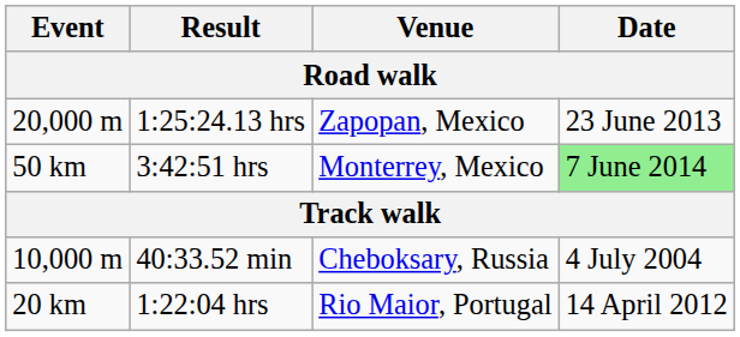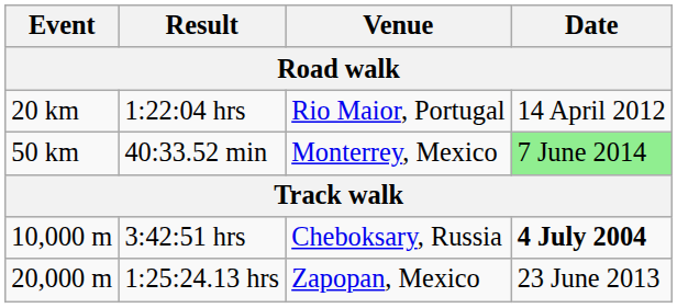rows swapped: 20 km <-> 20,000 m
50 km | Result: 3:42:51 hrs -> 40:33.52 min
10,000 m | Result: 40:33.52 min -> 3:42:51 hrs
10,000 m | Date: normal -> bold
